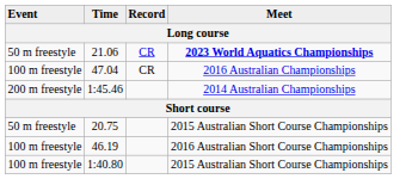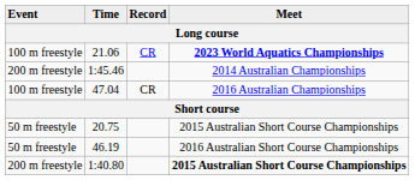21.06 | Event: 50 m freestyle -> 100 m freestyle
rows swapped: 47.04 <-> 1:45.46
46.19 | Event: 100 m freestyle -> 50 m freestyle
1:40.80 | Event: 100 m freestyle -> 200 m freestyle
1:40.80 | Meet: normal -> bold
